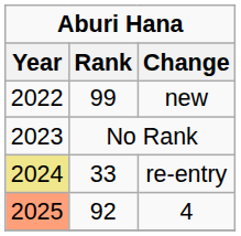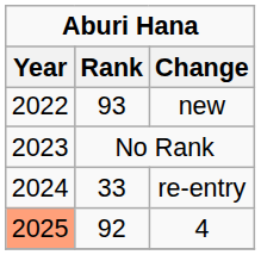new | Rank: 99 -> 93
re-entry | Year: khaki background -> no background
